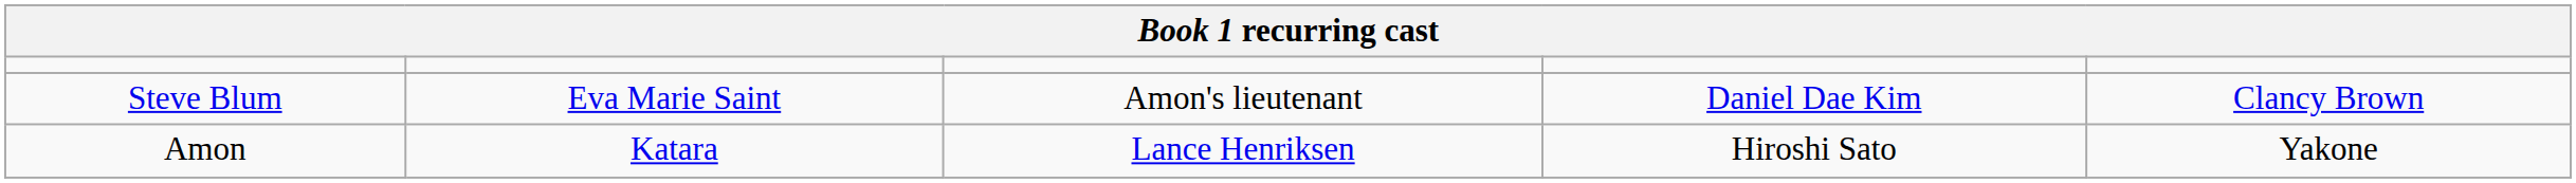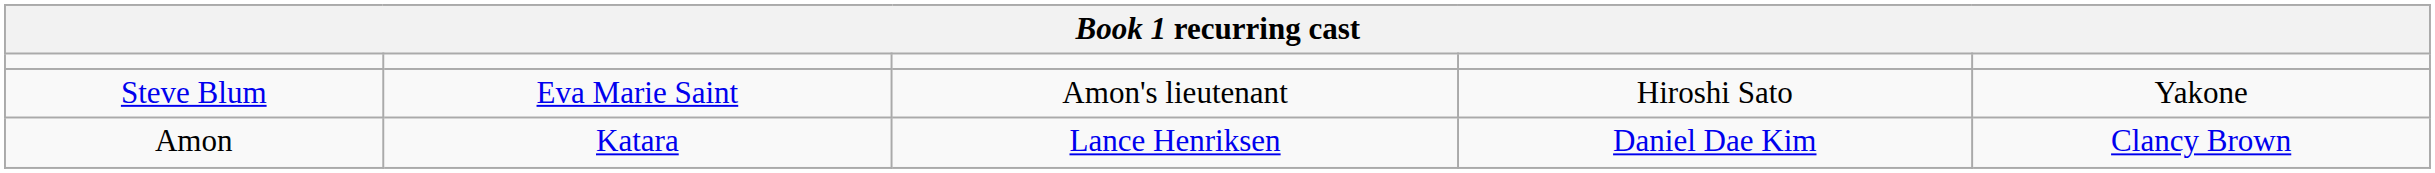Steve Blum | column 4: Daniel Dae Kim -> Hiroshi Sato
Steve Blum | column 5: Clancy Brown -> Yakone
Amon | column 4: Hiroshi Sato -> Daniel Dae Kim
Amon | column 5: Yakone -> Clancy Brown
